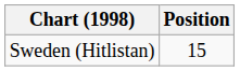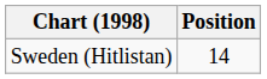Sweden (Hitlistan) | Position: 15 -> 14
